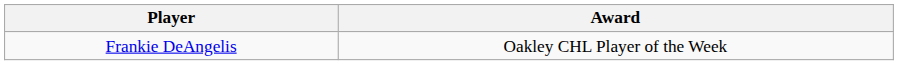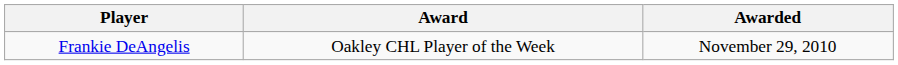+ column: Awarded | November 29, 2010
